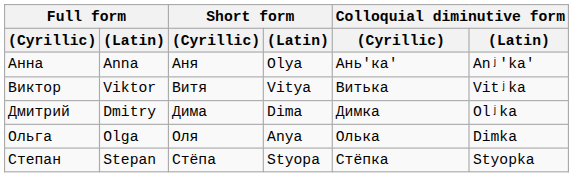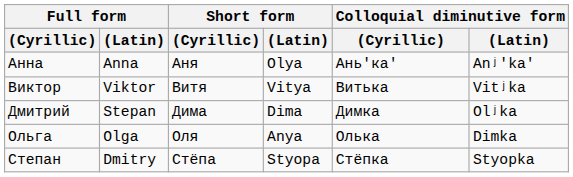Дмитрий | Full form / (Latin): Dmitry -> Stepan
Степан | Full form / (Latin): Stepan -> Dmitry
